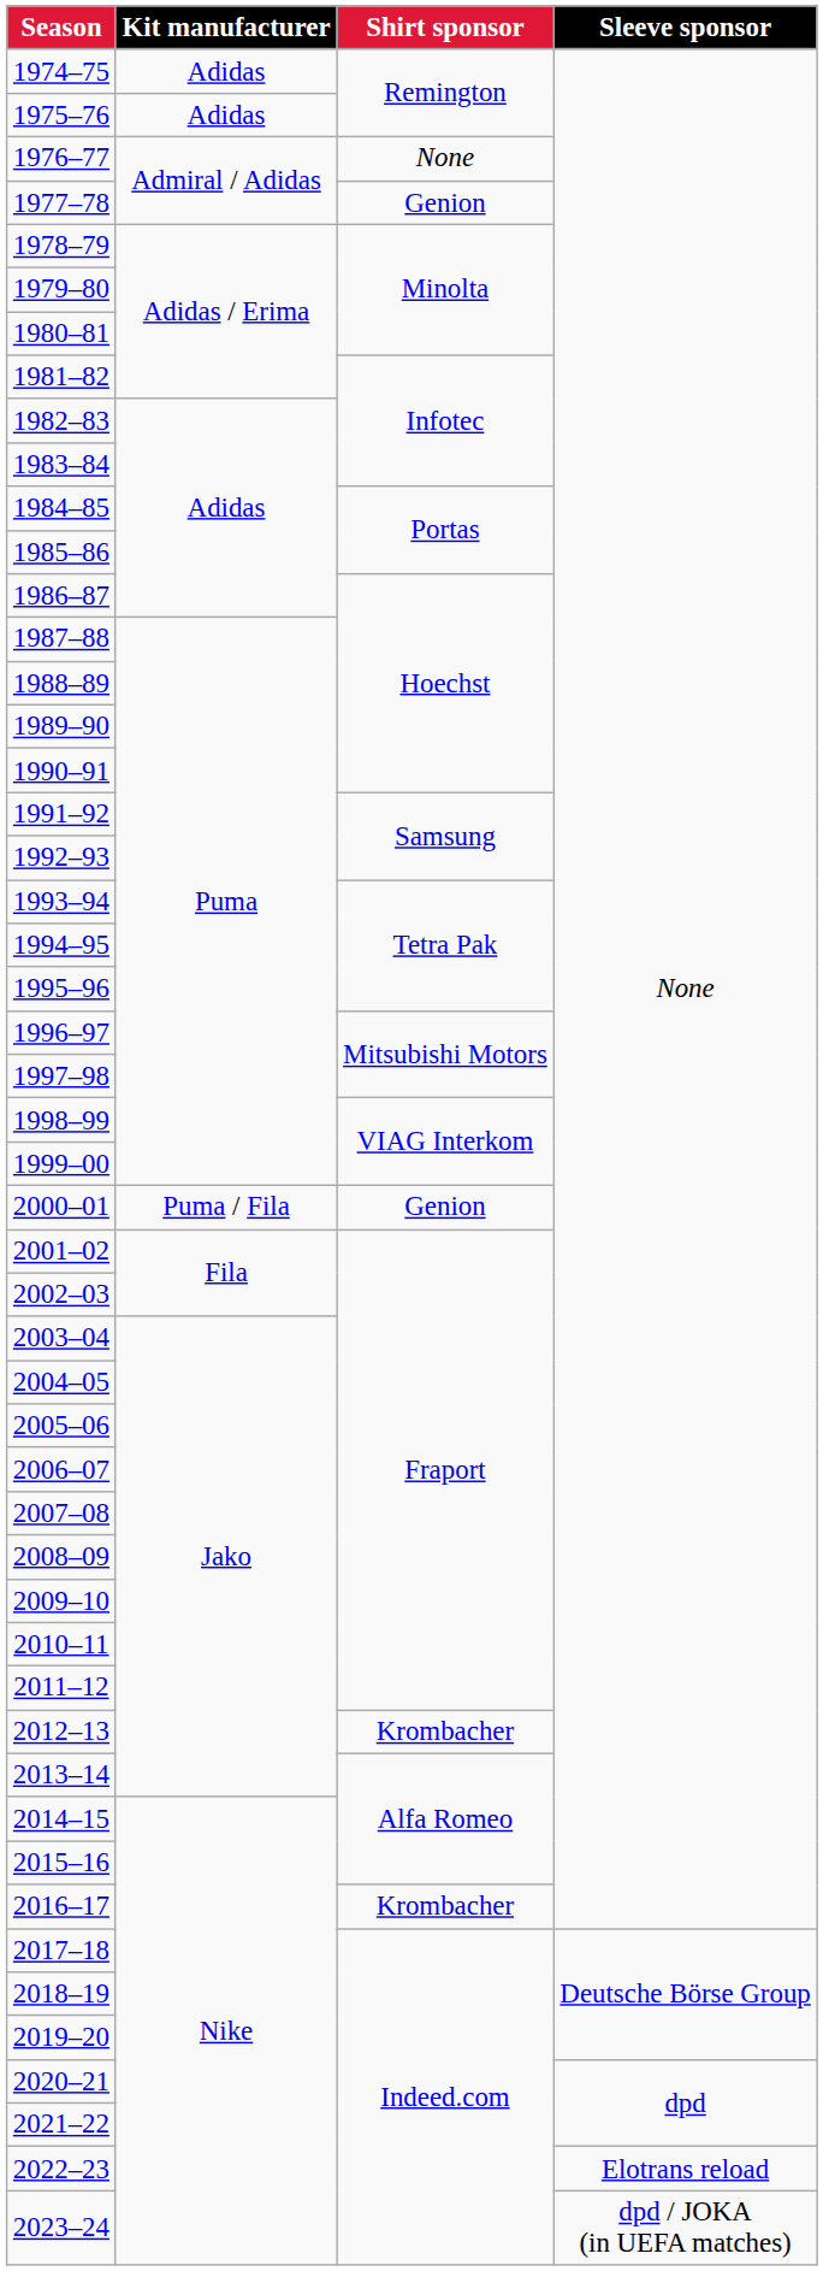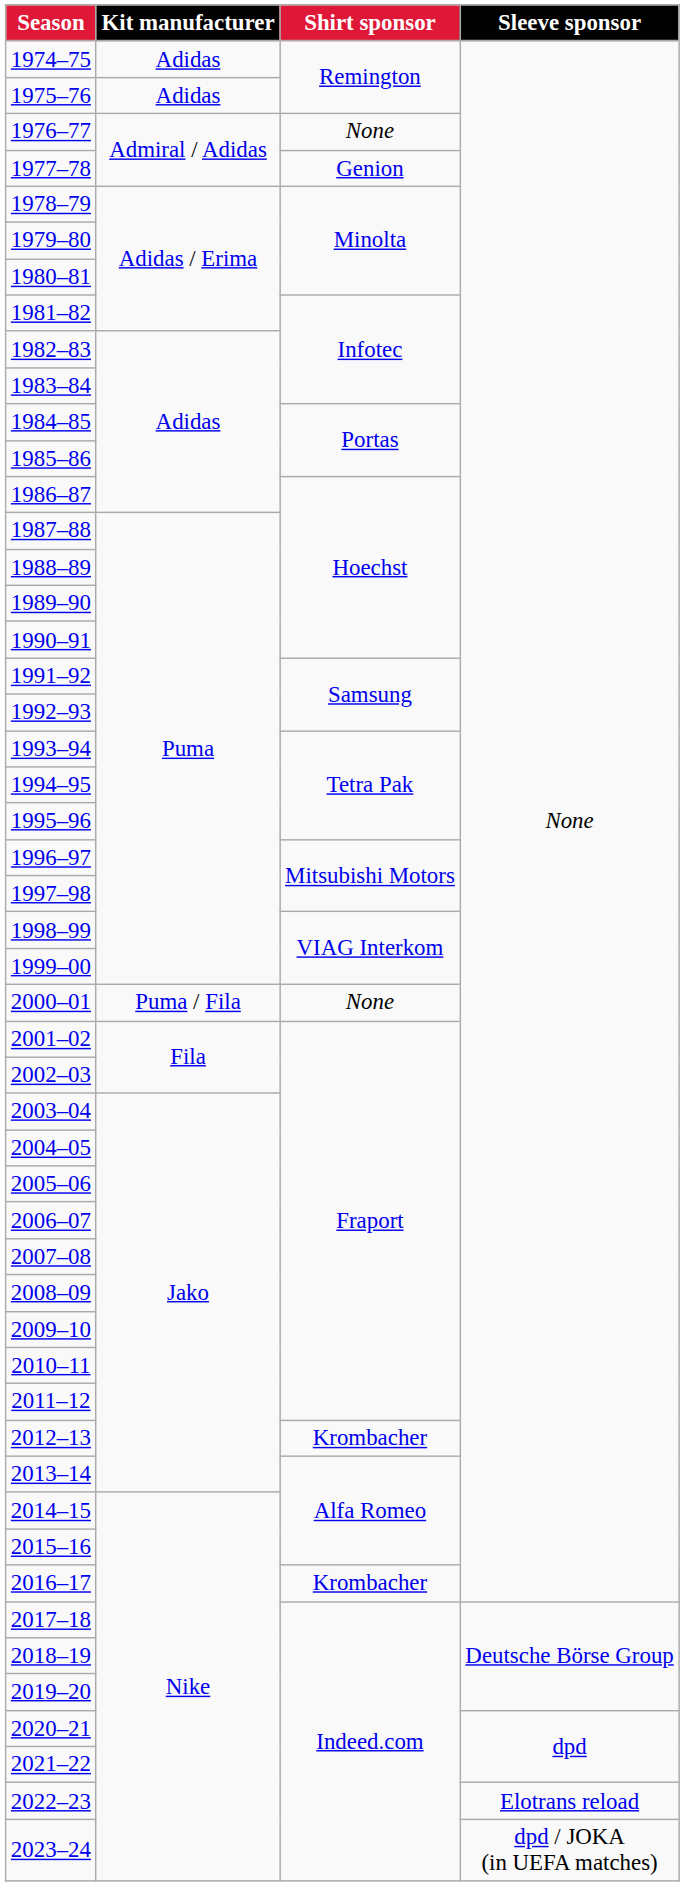2000–01 | Shirt sponsor: Genion -> None
